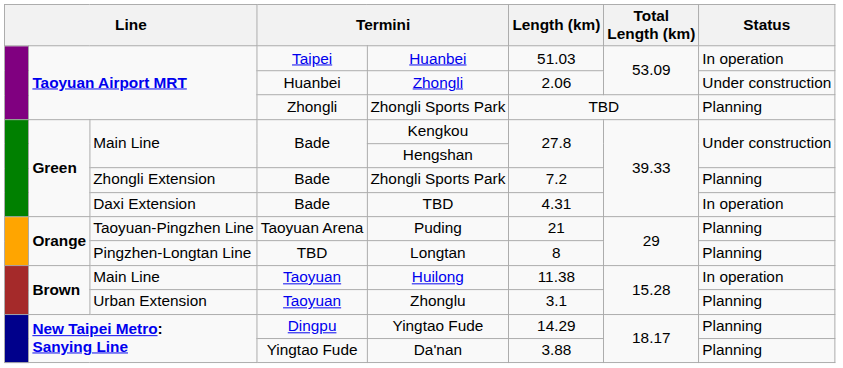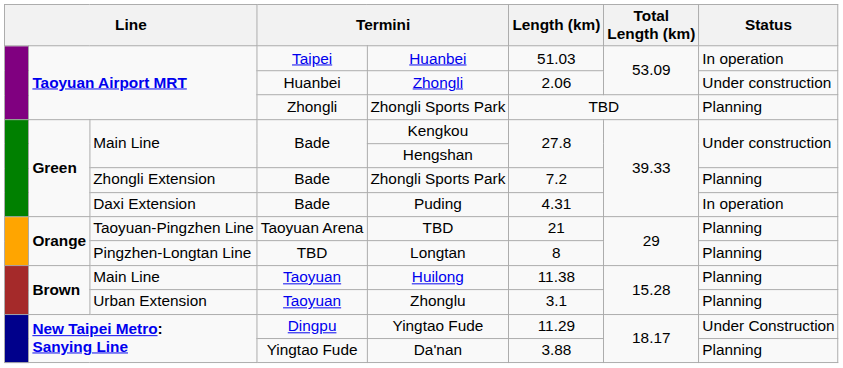Daxi Extension / Bade | column 5: TBD -> Puding
Taoyuan Arena | column 5: Puding -> TBD
Main Line / Taoyuan | Status: In operation -> Planning
Dingpu | Length (km): 14.29 -> 11.29
Dingpu | Status: Planning -> Under Construction
